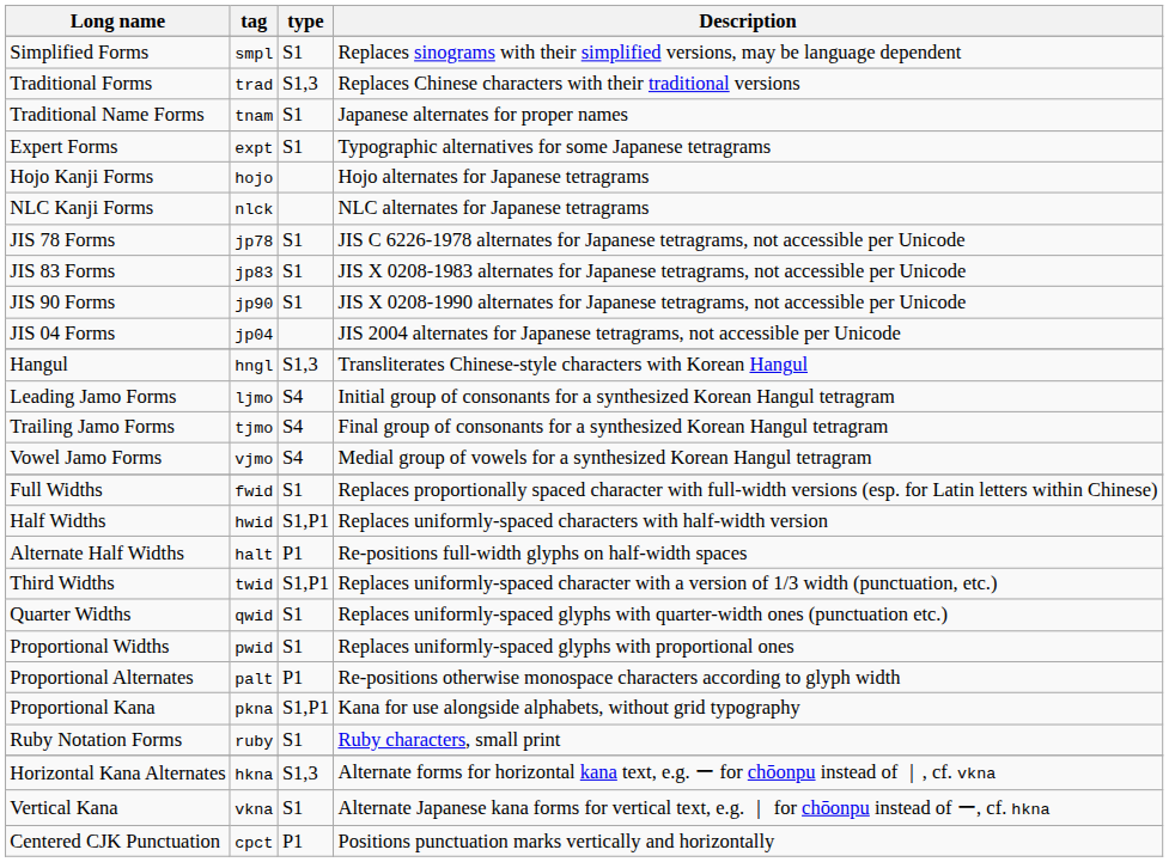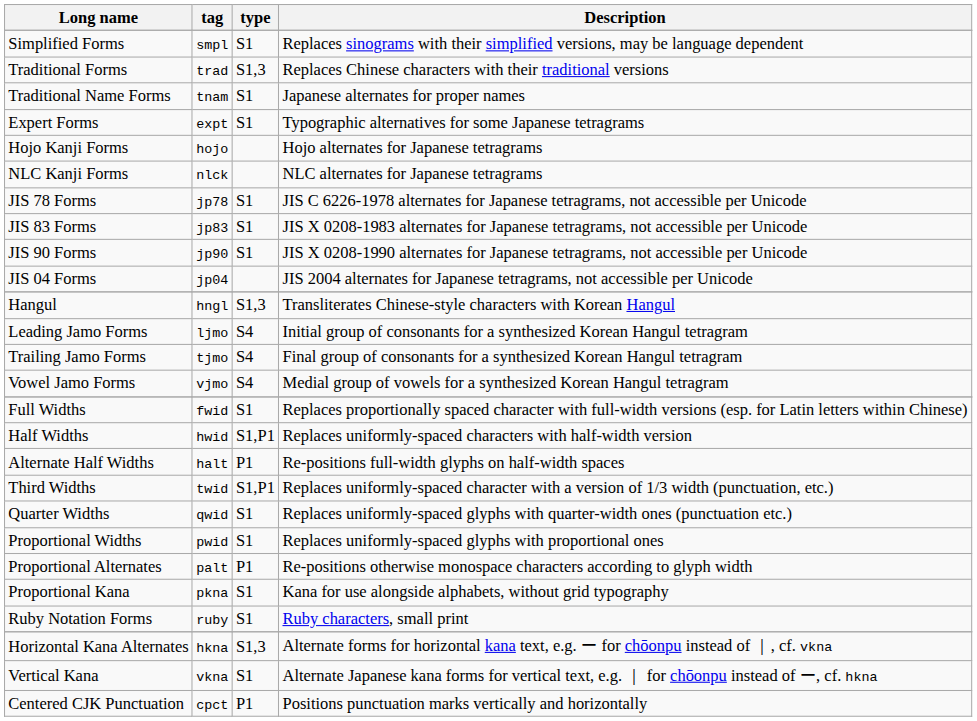Proportional Kana | type: S1,P1 -> S1
